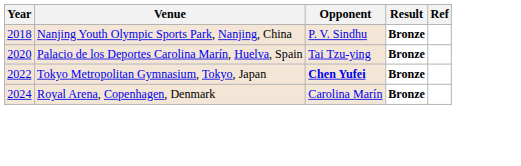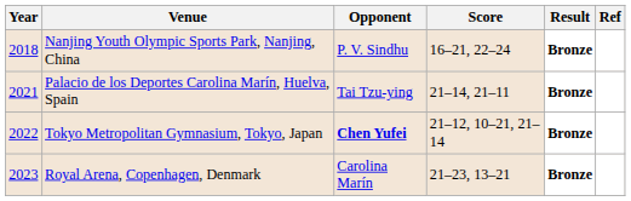+ column: Score | 16–21, 22–24 | 21–14, 21–11 | 21–12, 10–21, 21–14 | 21–23, 13–21
Palacio de los Deportes Carolina Marín, Huelva, Spain | Year: 2020 -> 2021
Royal Arena, Copenhagen, Denmark | Year: 2024 -> 2023
